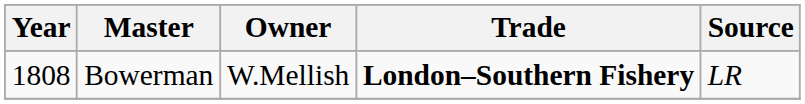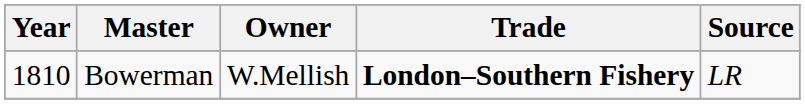Bowerman | Year: 1808 -> 1810
